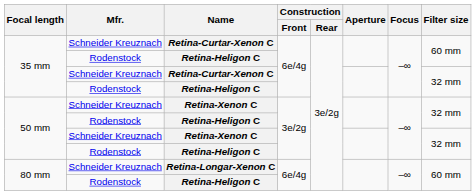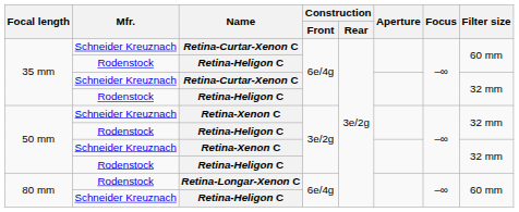Retina-Longar-Xenon C | Mfr.: Schneider Kreuznach -> Rodenstock
80 mm / Retina-Heligon C | Mfr.: Rodenstock -> Schneider Kreuznach
